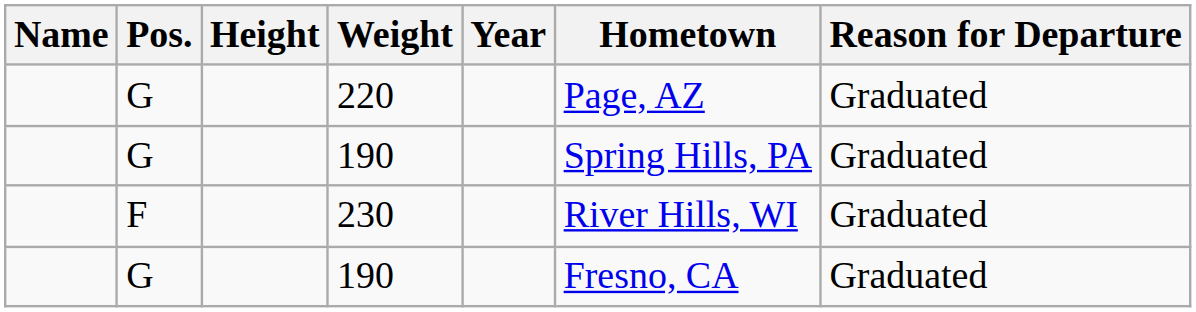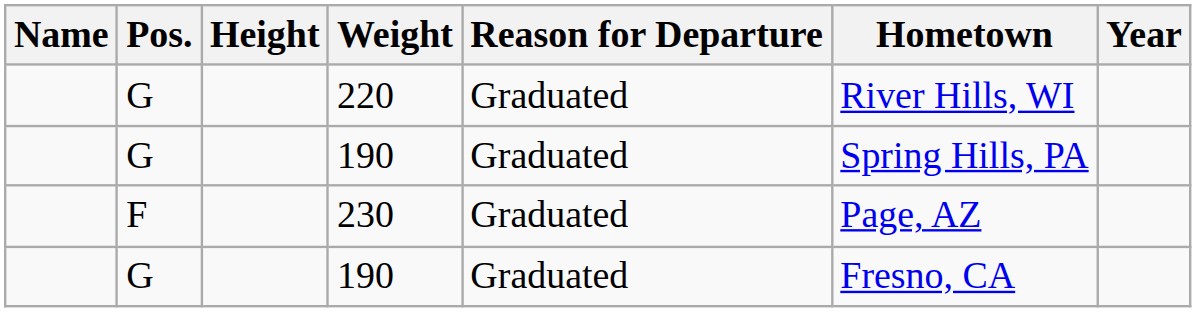columns swapped: Year <-> Reason for Departure
220 | Hometown: Page, AZ -> River Hills, WI
230 | Hometown: River Hills, WI -> Page, AZ
